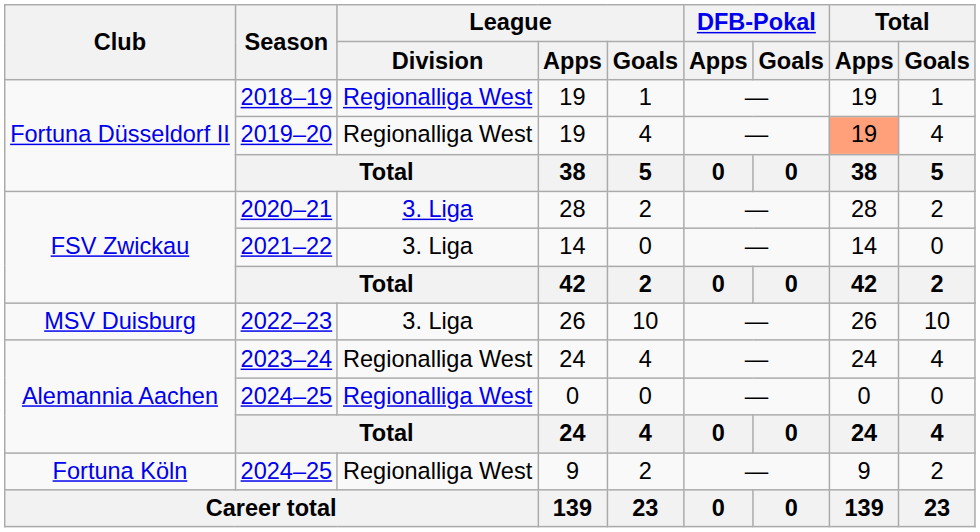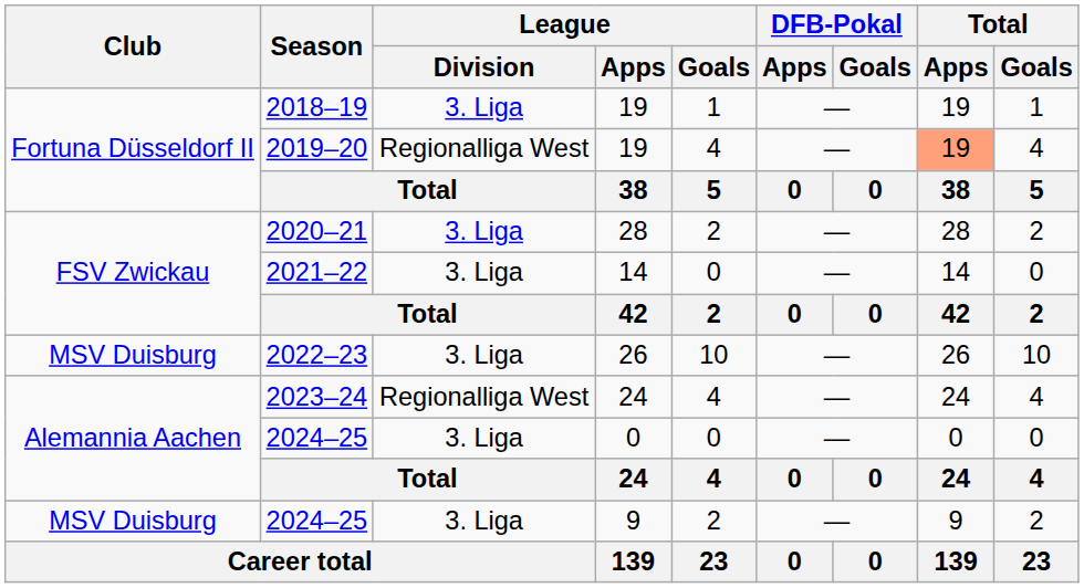2018–19 | League / Division: Regionalliga West -> 3. Liga
2024–25 / 0 | League / Division: Regionalliga West -> 3. Liga
2024–25 / 9 | Club: Fortuna Köln -> MSV Duisburg
2024–25 / 9 | League / Division: Regionalliga West -> 3. Liga
